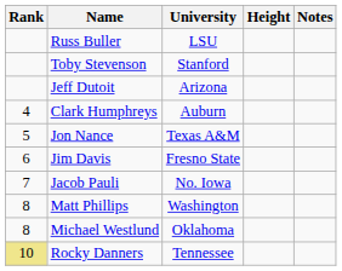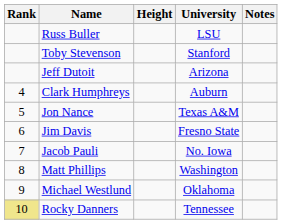columns swapped: University <-> Height
Michael Westlund | Rank: 8 -> 9
